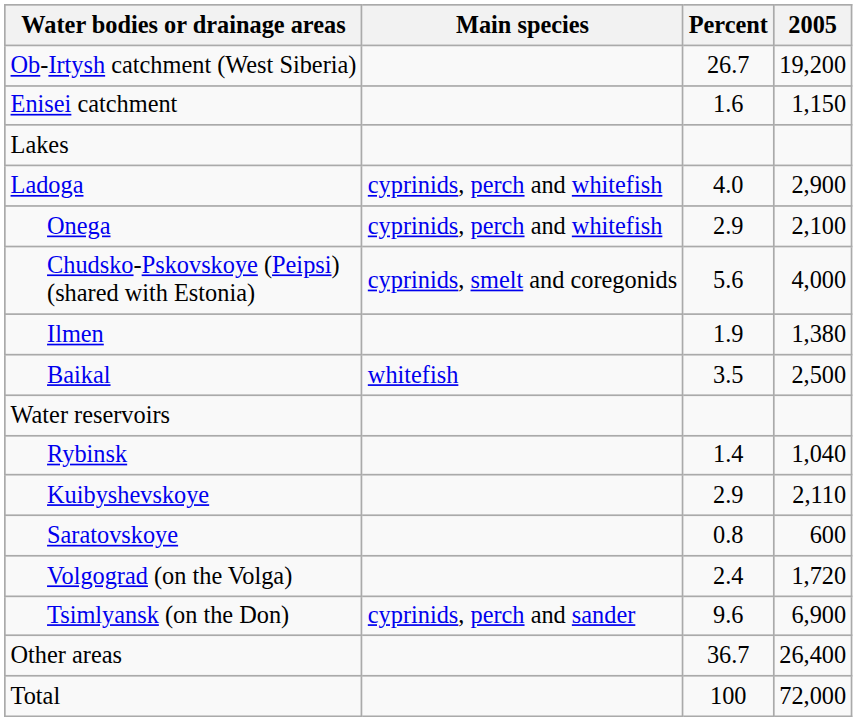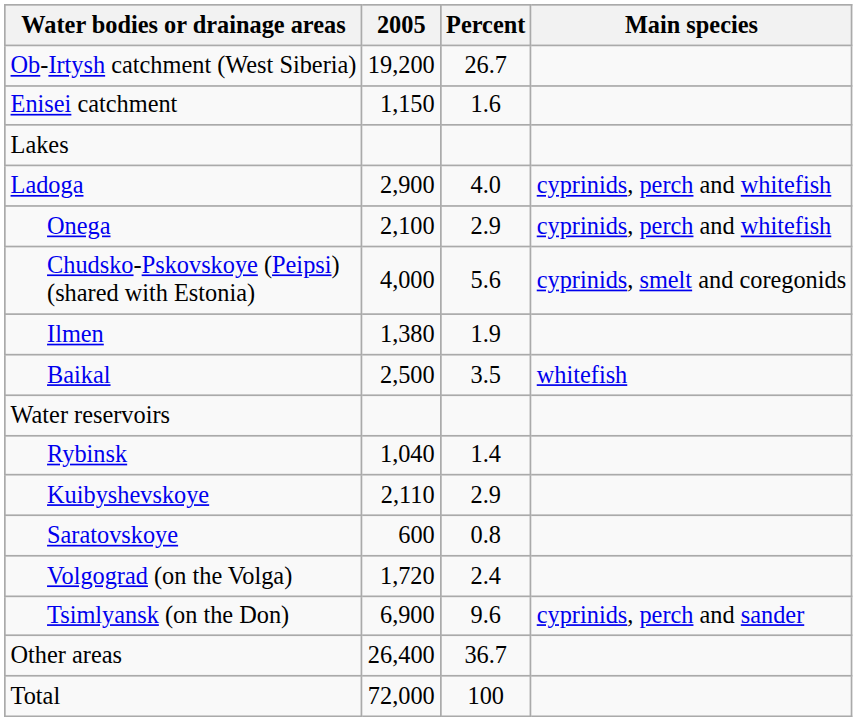columns swapped: 2005 <-> Main species
